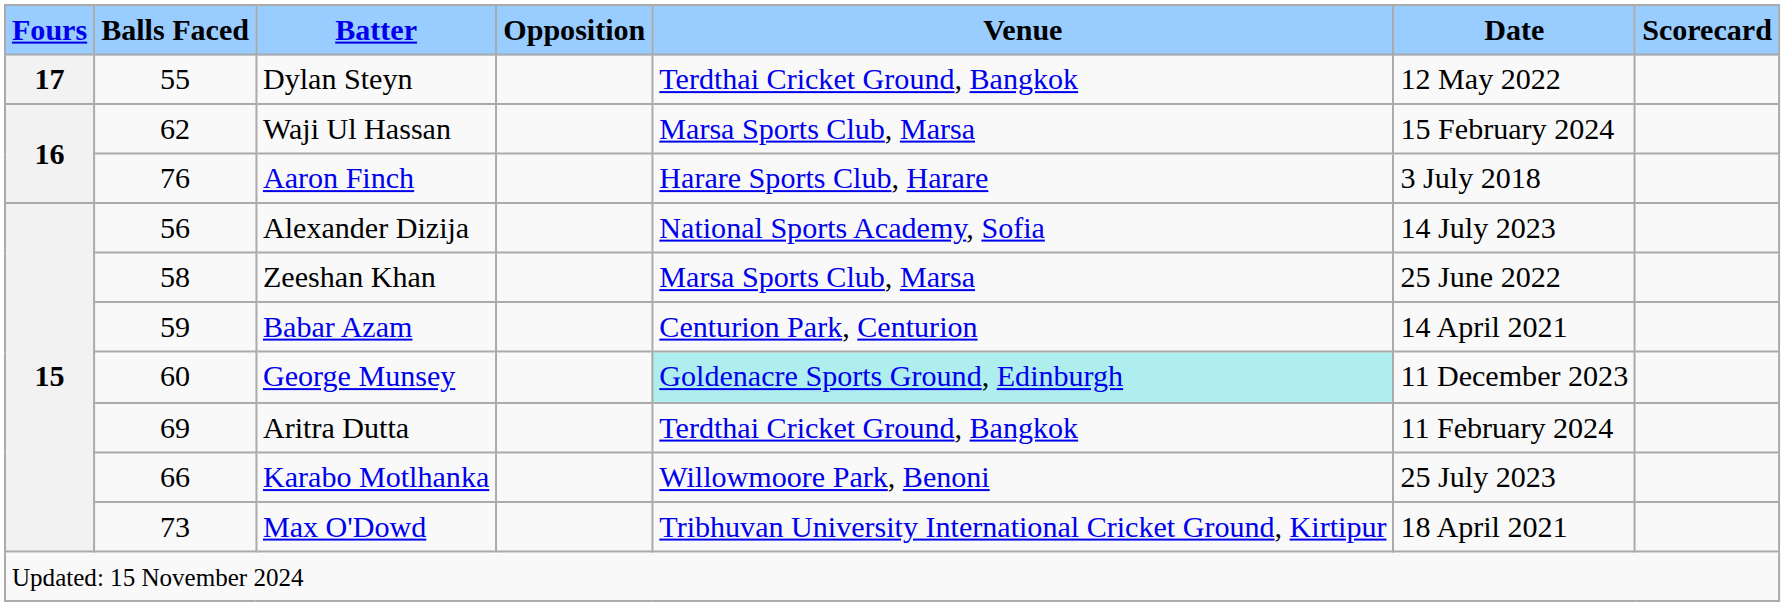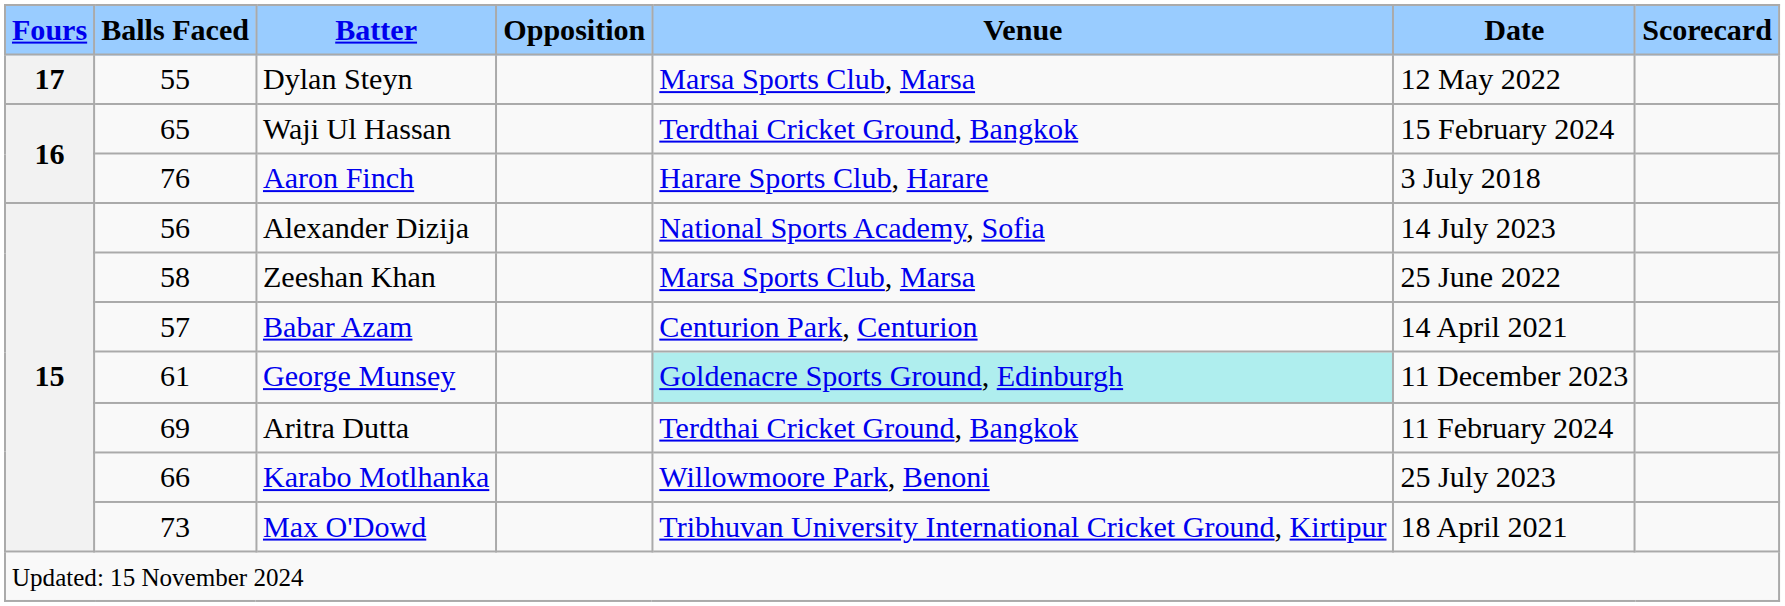Dylan Steyn | Venue: Terdthai Cricket Ground, Bangkok -> Marsa Sports Club, Marsa
Waji Ul Hassan | Balls Faced: 62 -> 65
Waji Ul Hassan | Venue: Marsa Sports Club, Marsa -> Terdthai Cricket Ground, Bangkok
Babar Azam | Balls Faced: 59 -> 57
George Munsey | Balls Faced: 60 -> 61
